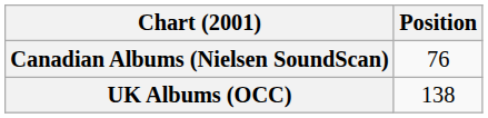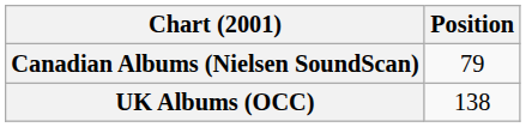Canadian Albums (Nielsen SoundScan) | Position: 76 -> 79
